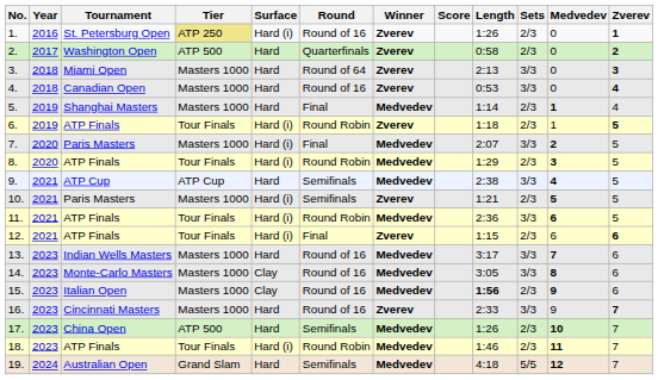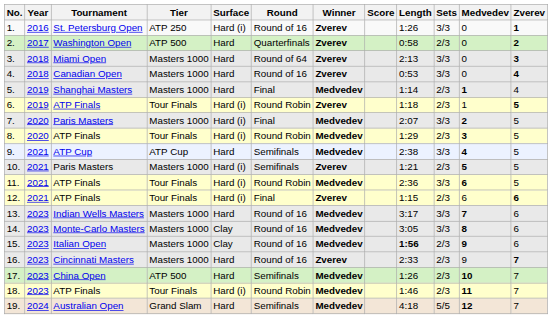1. | Tier: khaki background -> no background
1. | Sets: 2/3 -> 3/3
16. | Sets: 3/3 -> 2/3
